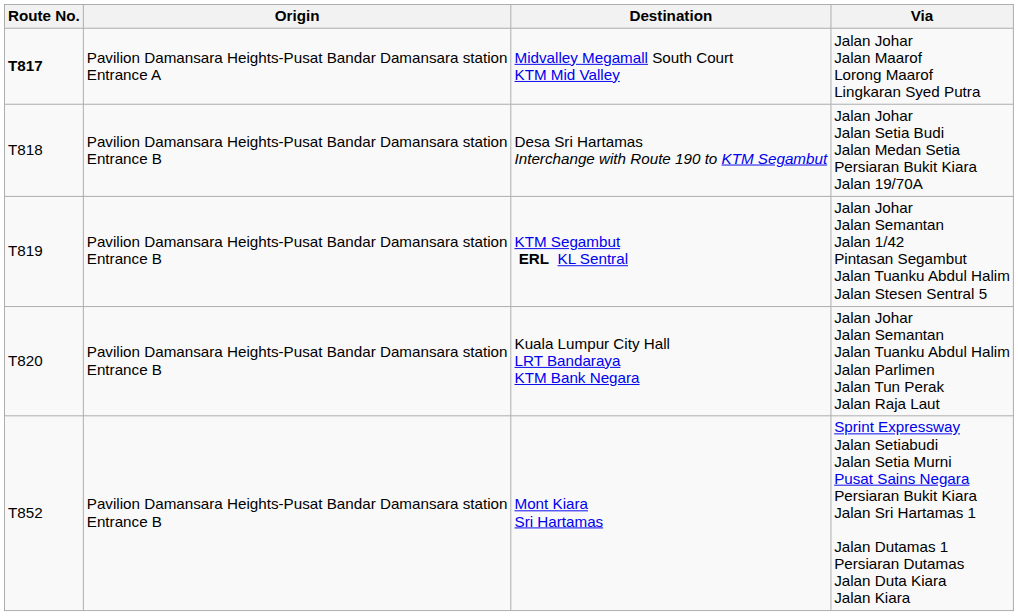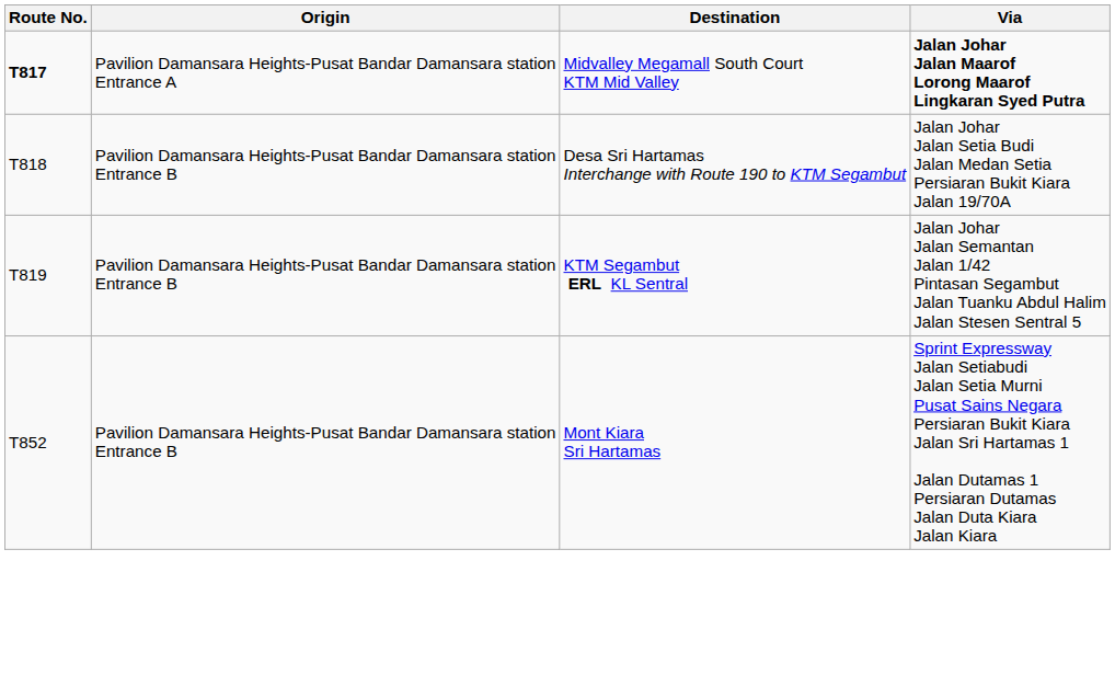Midvalley Megamall South Court KTM Mid Valley | Via: normal -> bold
- row: T820 | Pavilion Damansara Heights-Pusat Bandar Damansara station Entrance B | Kuala Lumpur City Hall LRT Bandaraya KTM Bank Negara | Jalan Johar Jalan Semantan Jalan Tuanku Abdul Halim Jalan Parlimen Jalan Tun Perak Jalan Raja Laut
